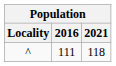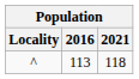^ | 2016: 111 -> 113
